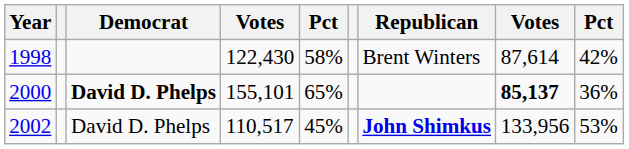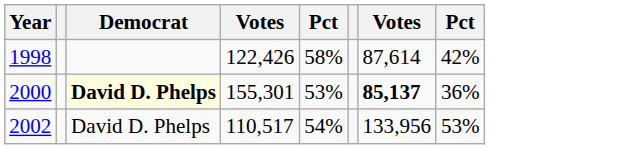- column: Republican | Brent Winters | John Shimkus
1998 | column 4: 122,430 -> 122,426
2000 | Democrat: no background -> lightyellow background
2000 | column 4: 155,101 -> 155,301
2000 | column 5: 65% -> 53%
2002 | column 5: 45% -> 54%
